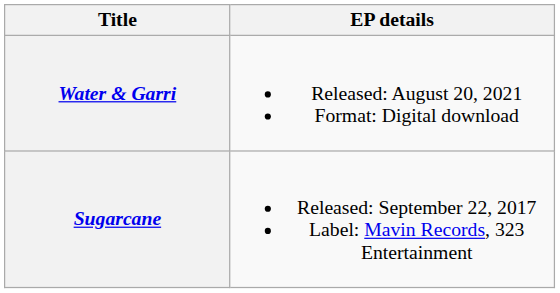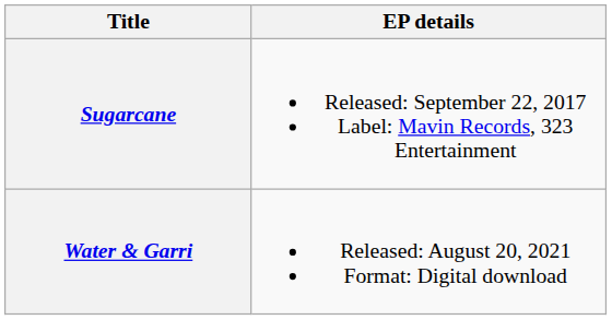rows swapped: Sugarcane <-> Water & Garri
